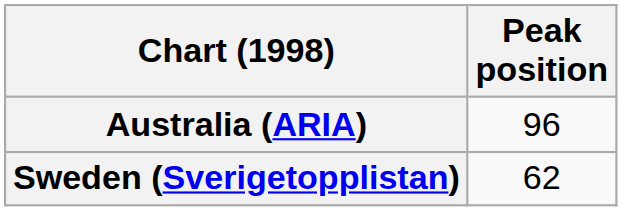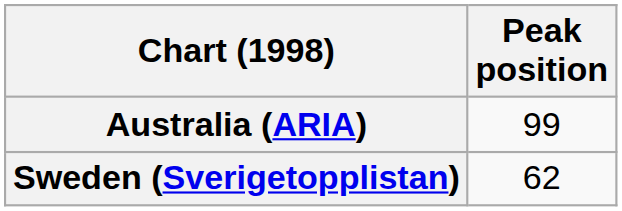Australia (ARIA) | Peak position: 96 -> 99
